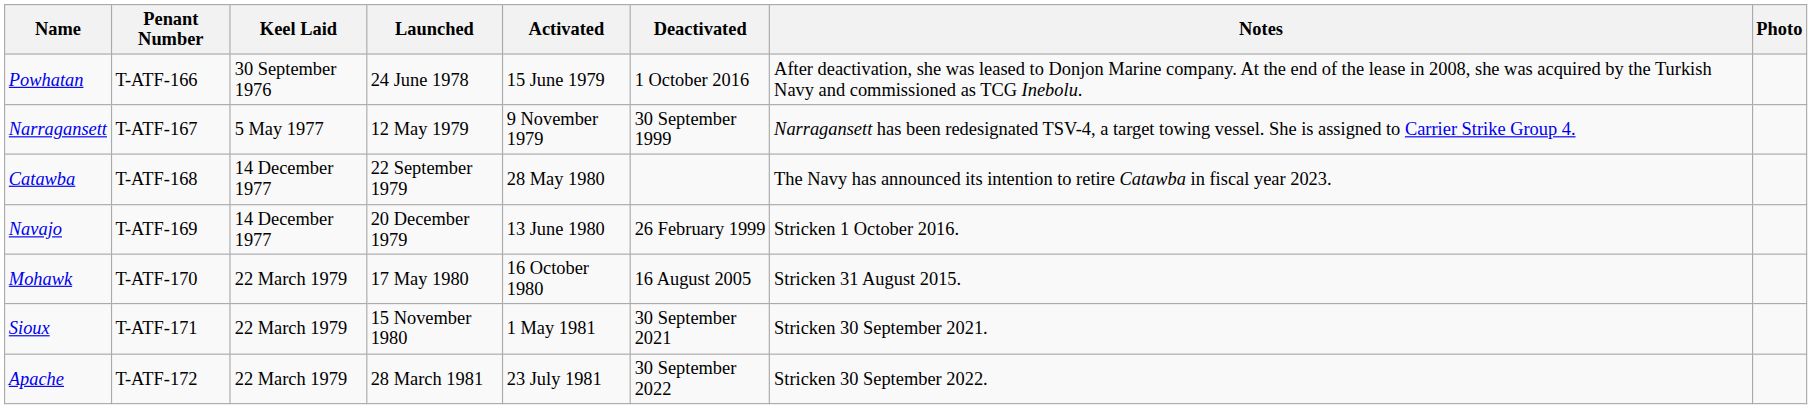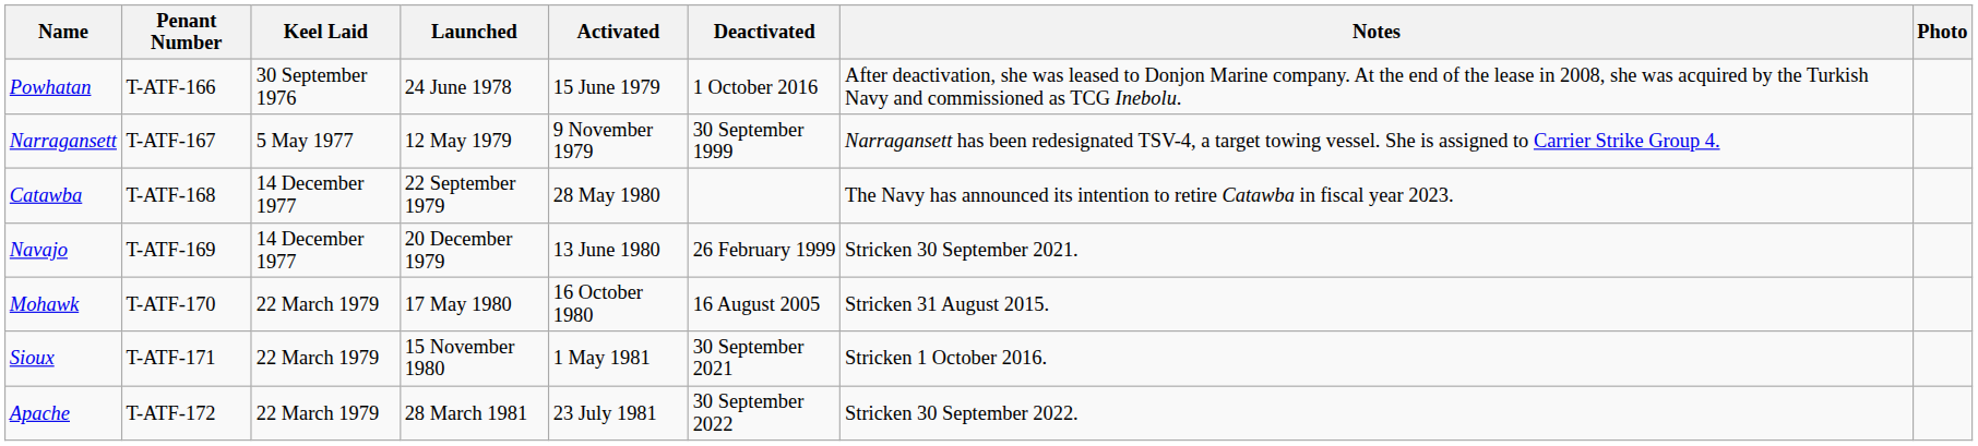Navajo | Notes: Stricken 1 October 2016. -> Stricken 30 September 2021.
Sioux | Notes: Stricken 30 September 2021. -> Stricken 1 October 2016.
